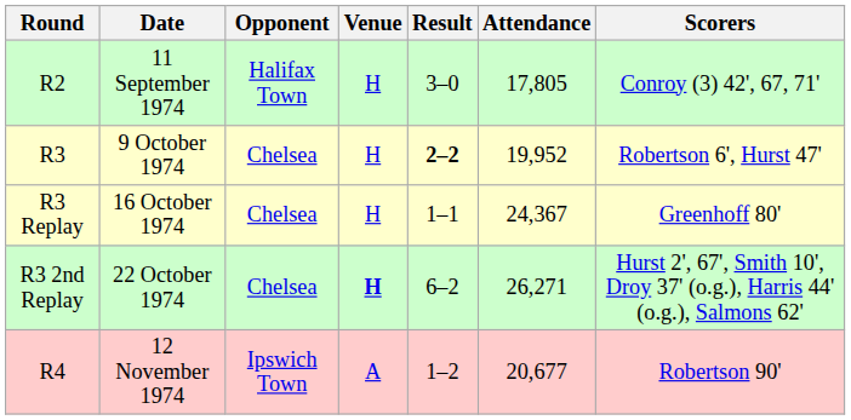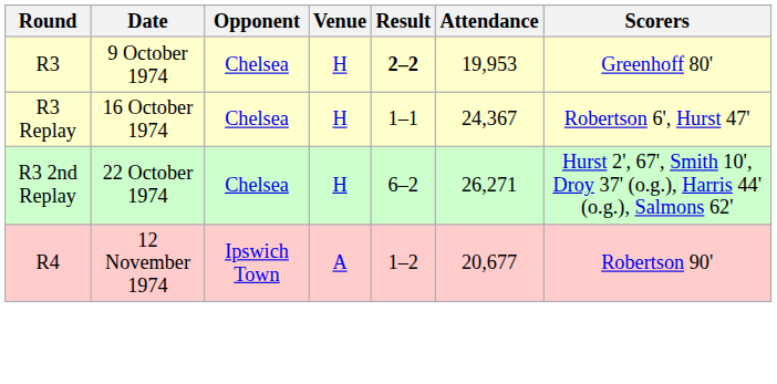- row: R2 | 11 September 1974 | Halifax Town | H | 3–0 | 17,805 | Conroy (3) 42', 67, 71'
9 October 1974 | Attendance: 19,952 -> 19,953
9 October 1974 | Scorers: Robertson 6', Hurst 47' -> Greenhoff 80'
16 October 1974 | Scorers: Greenhoff 80' -> Robertson 6', Hurst 47'
22 October 1974 | Venue: bold -> normal
